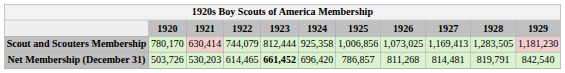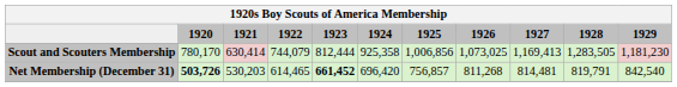Net Membership (December 31) | 1920: normal -> bold
Net Membership (December 31) | 1925: 786,857 -> 756,857
